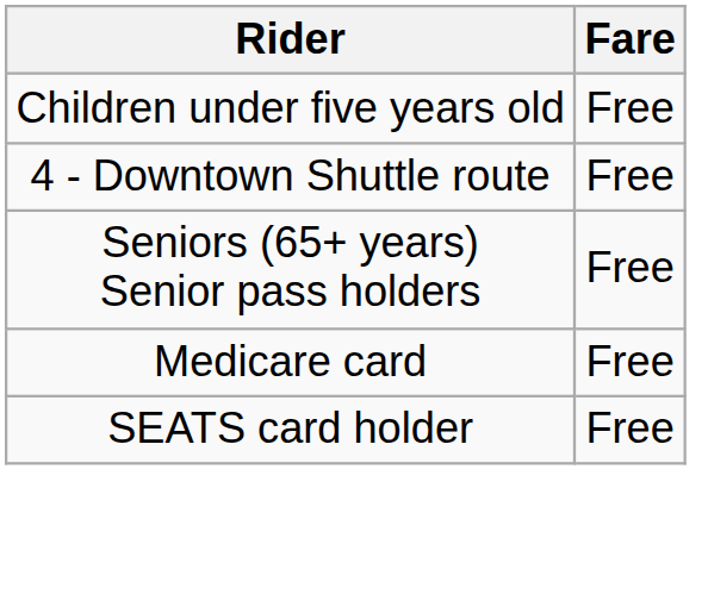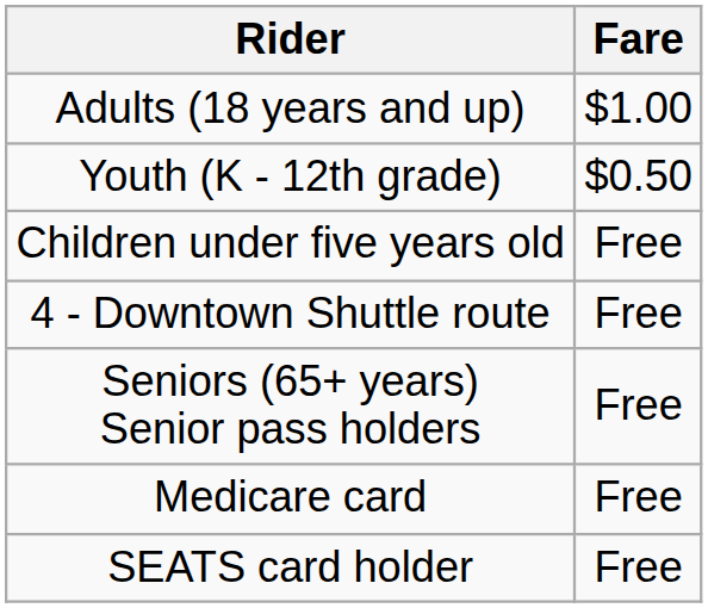+ row: Adults (18 years and up) | $1.00
+ row: Youth (K - 12th grade) | $0.50
